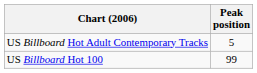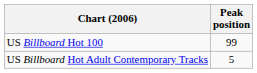rows swapped: US Billboard Hot 100 <-> US Billboard Hot Adult Contemporary Tracks
